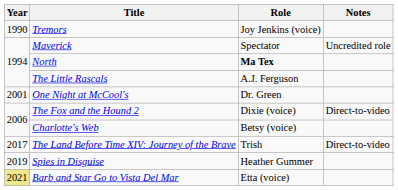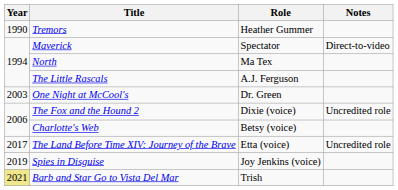Tremors | Role: Joy Jenkins (voice) -> Heather Gummer
Maverick | Notes: Uncredited role -> Direct-to-video
North | Role: bold -> normal
One Night at McCool's | Year: 2001 -> 2003
The Fox and the Hound 2 | Notes: Direct-to-video -> Uncredited role
The Land Before Time XIV: Journey of the Brave | Role: Trish -> Etta (voice)
The Land Before Time XIV: Journey of the Brave | Notes: Direct-to-video -> Uncredited role
Spies in Disguise | Role: Heather Gummer -> Joy Jenkins (voice)
Barb and Star Go to Vista Del Mar | Role: Etta (voice) -> Trish
